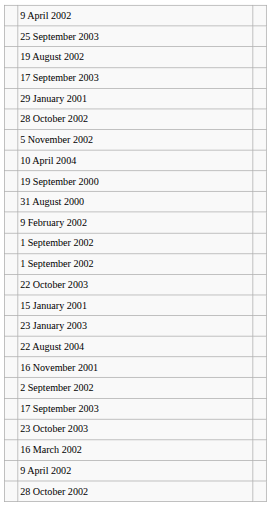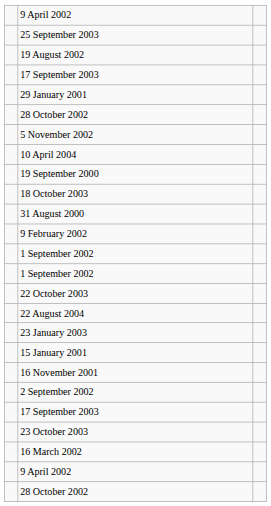+ row: 18 October 2003
rows swapped: 22 August 2004 <-> 15 January 2001
